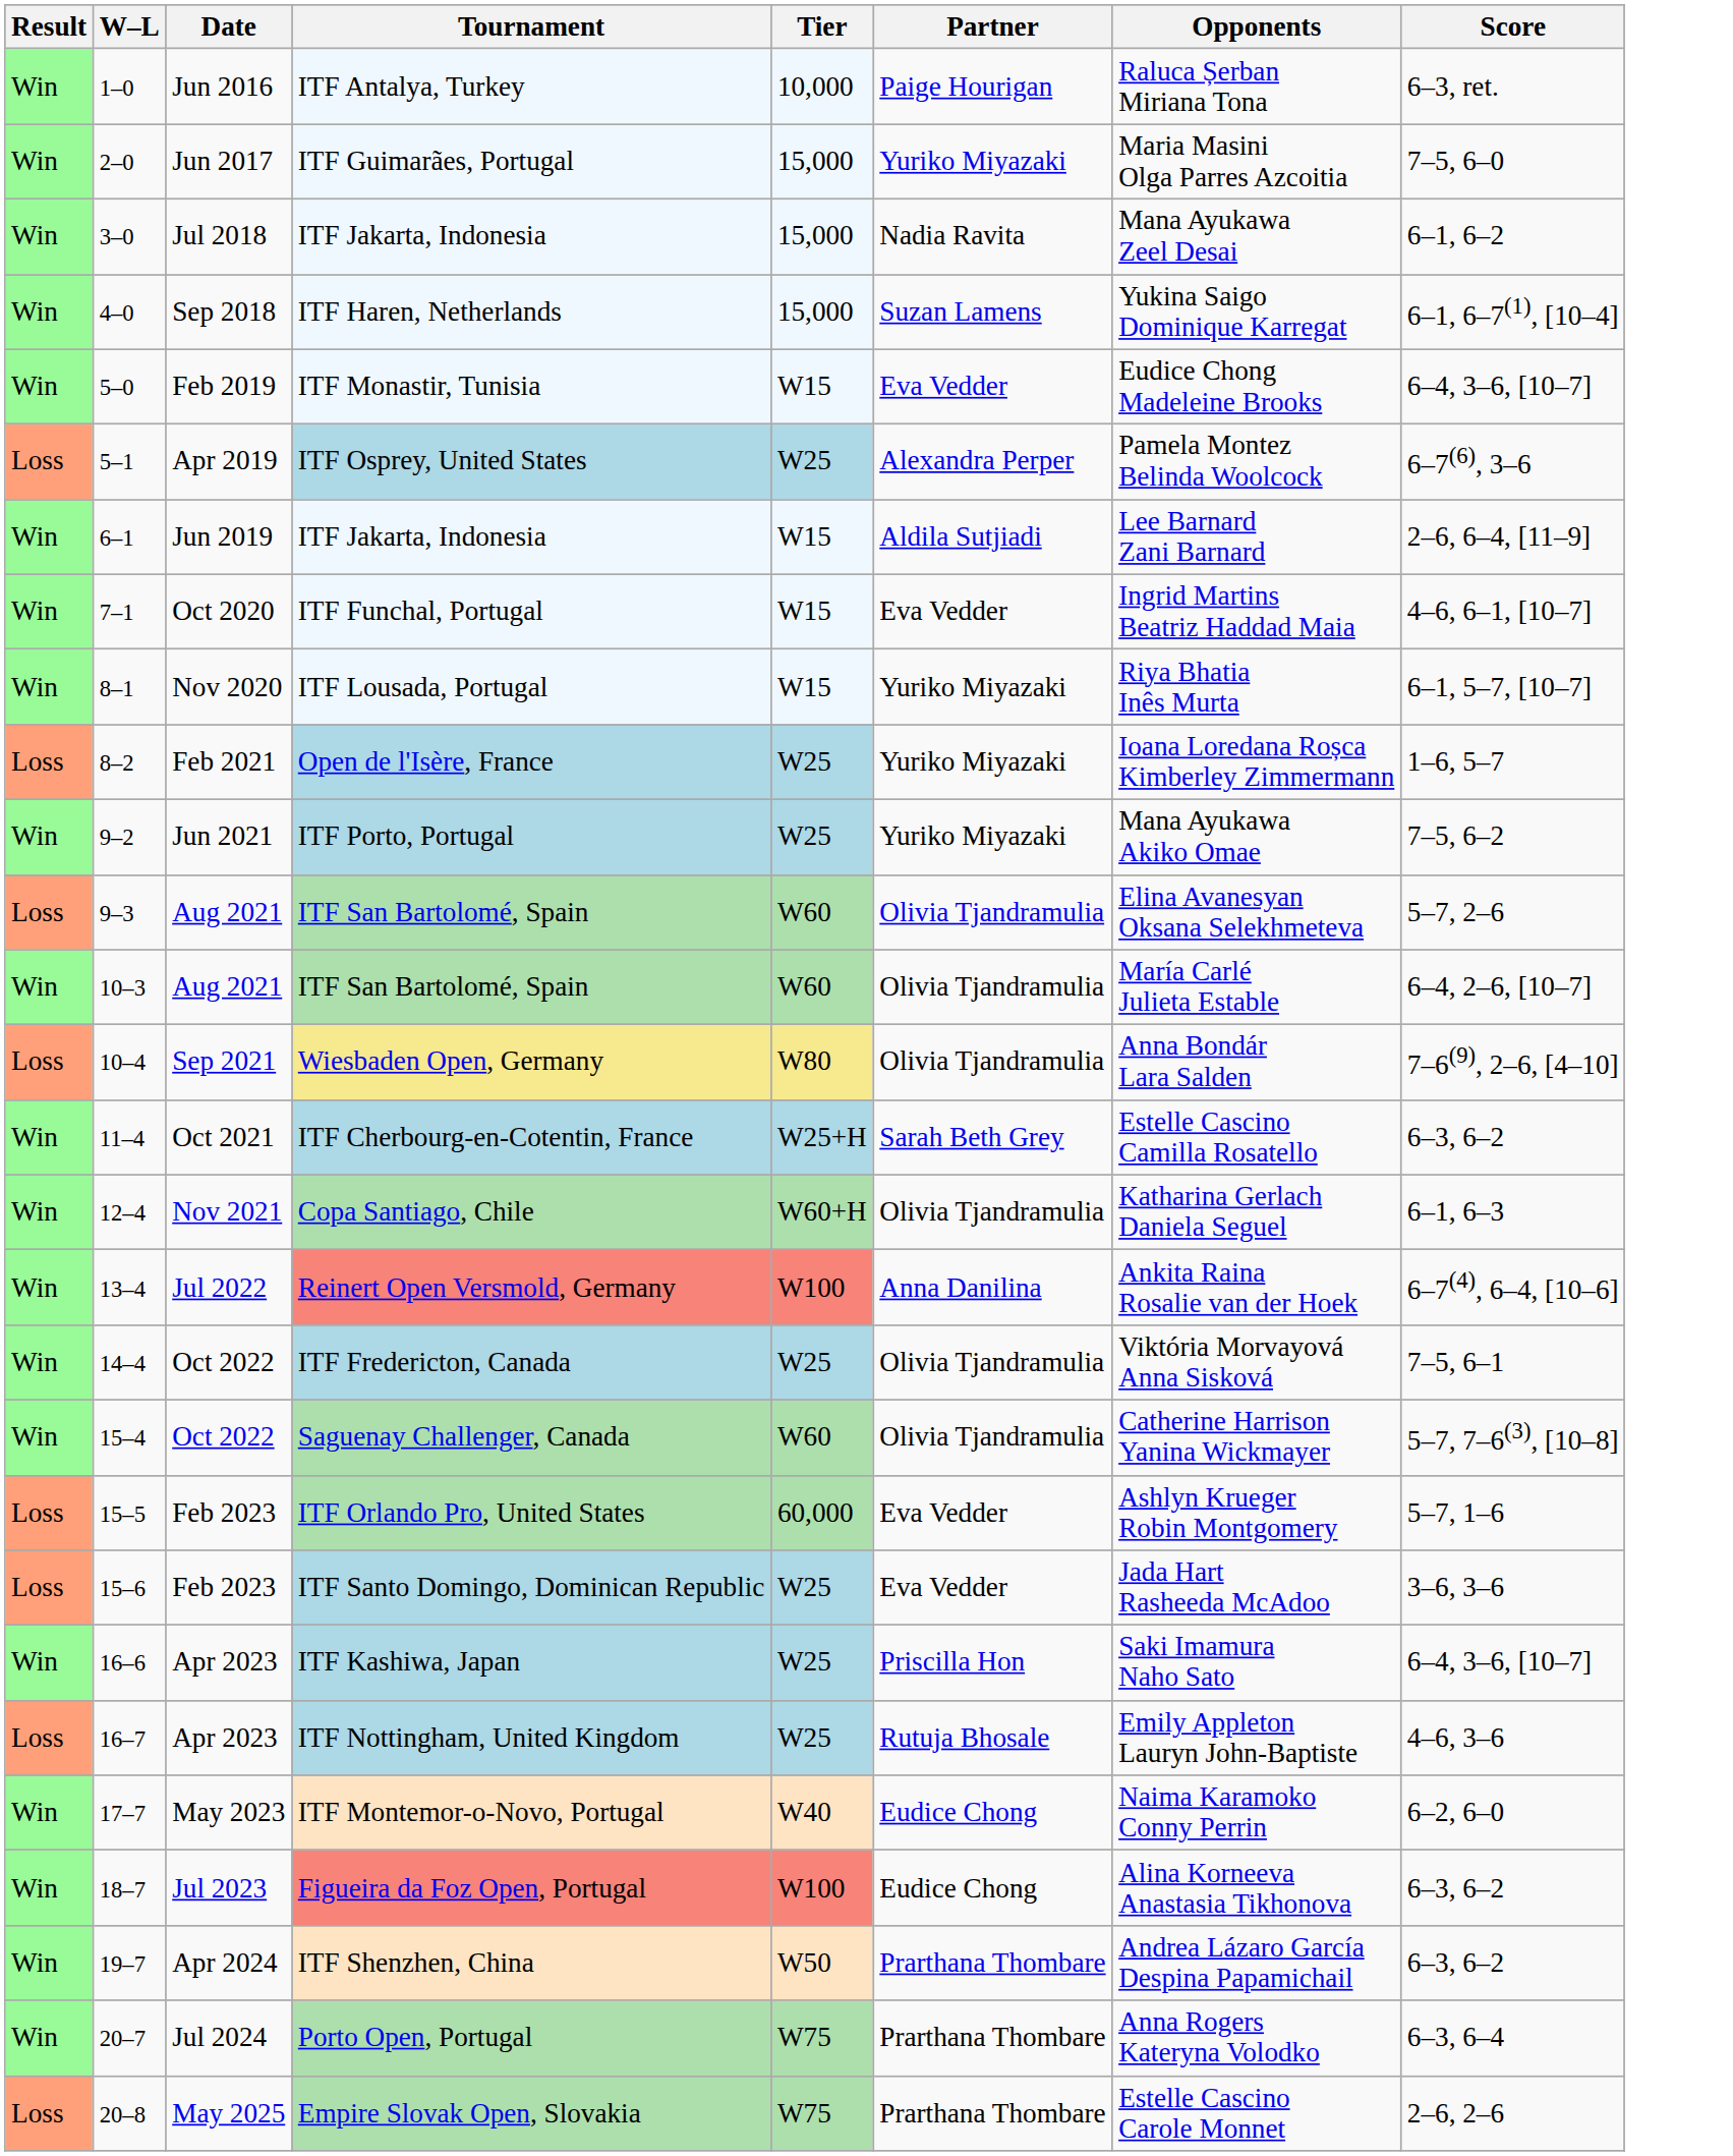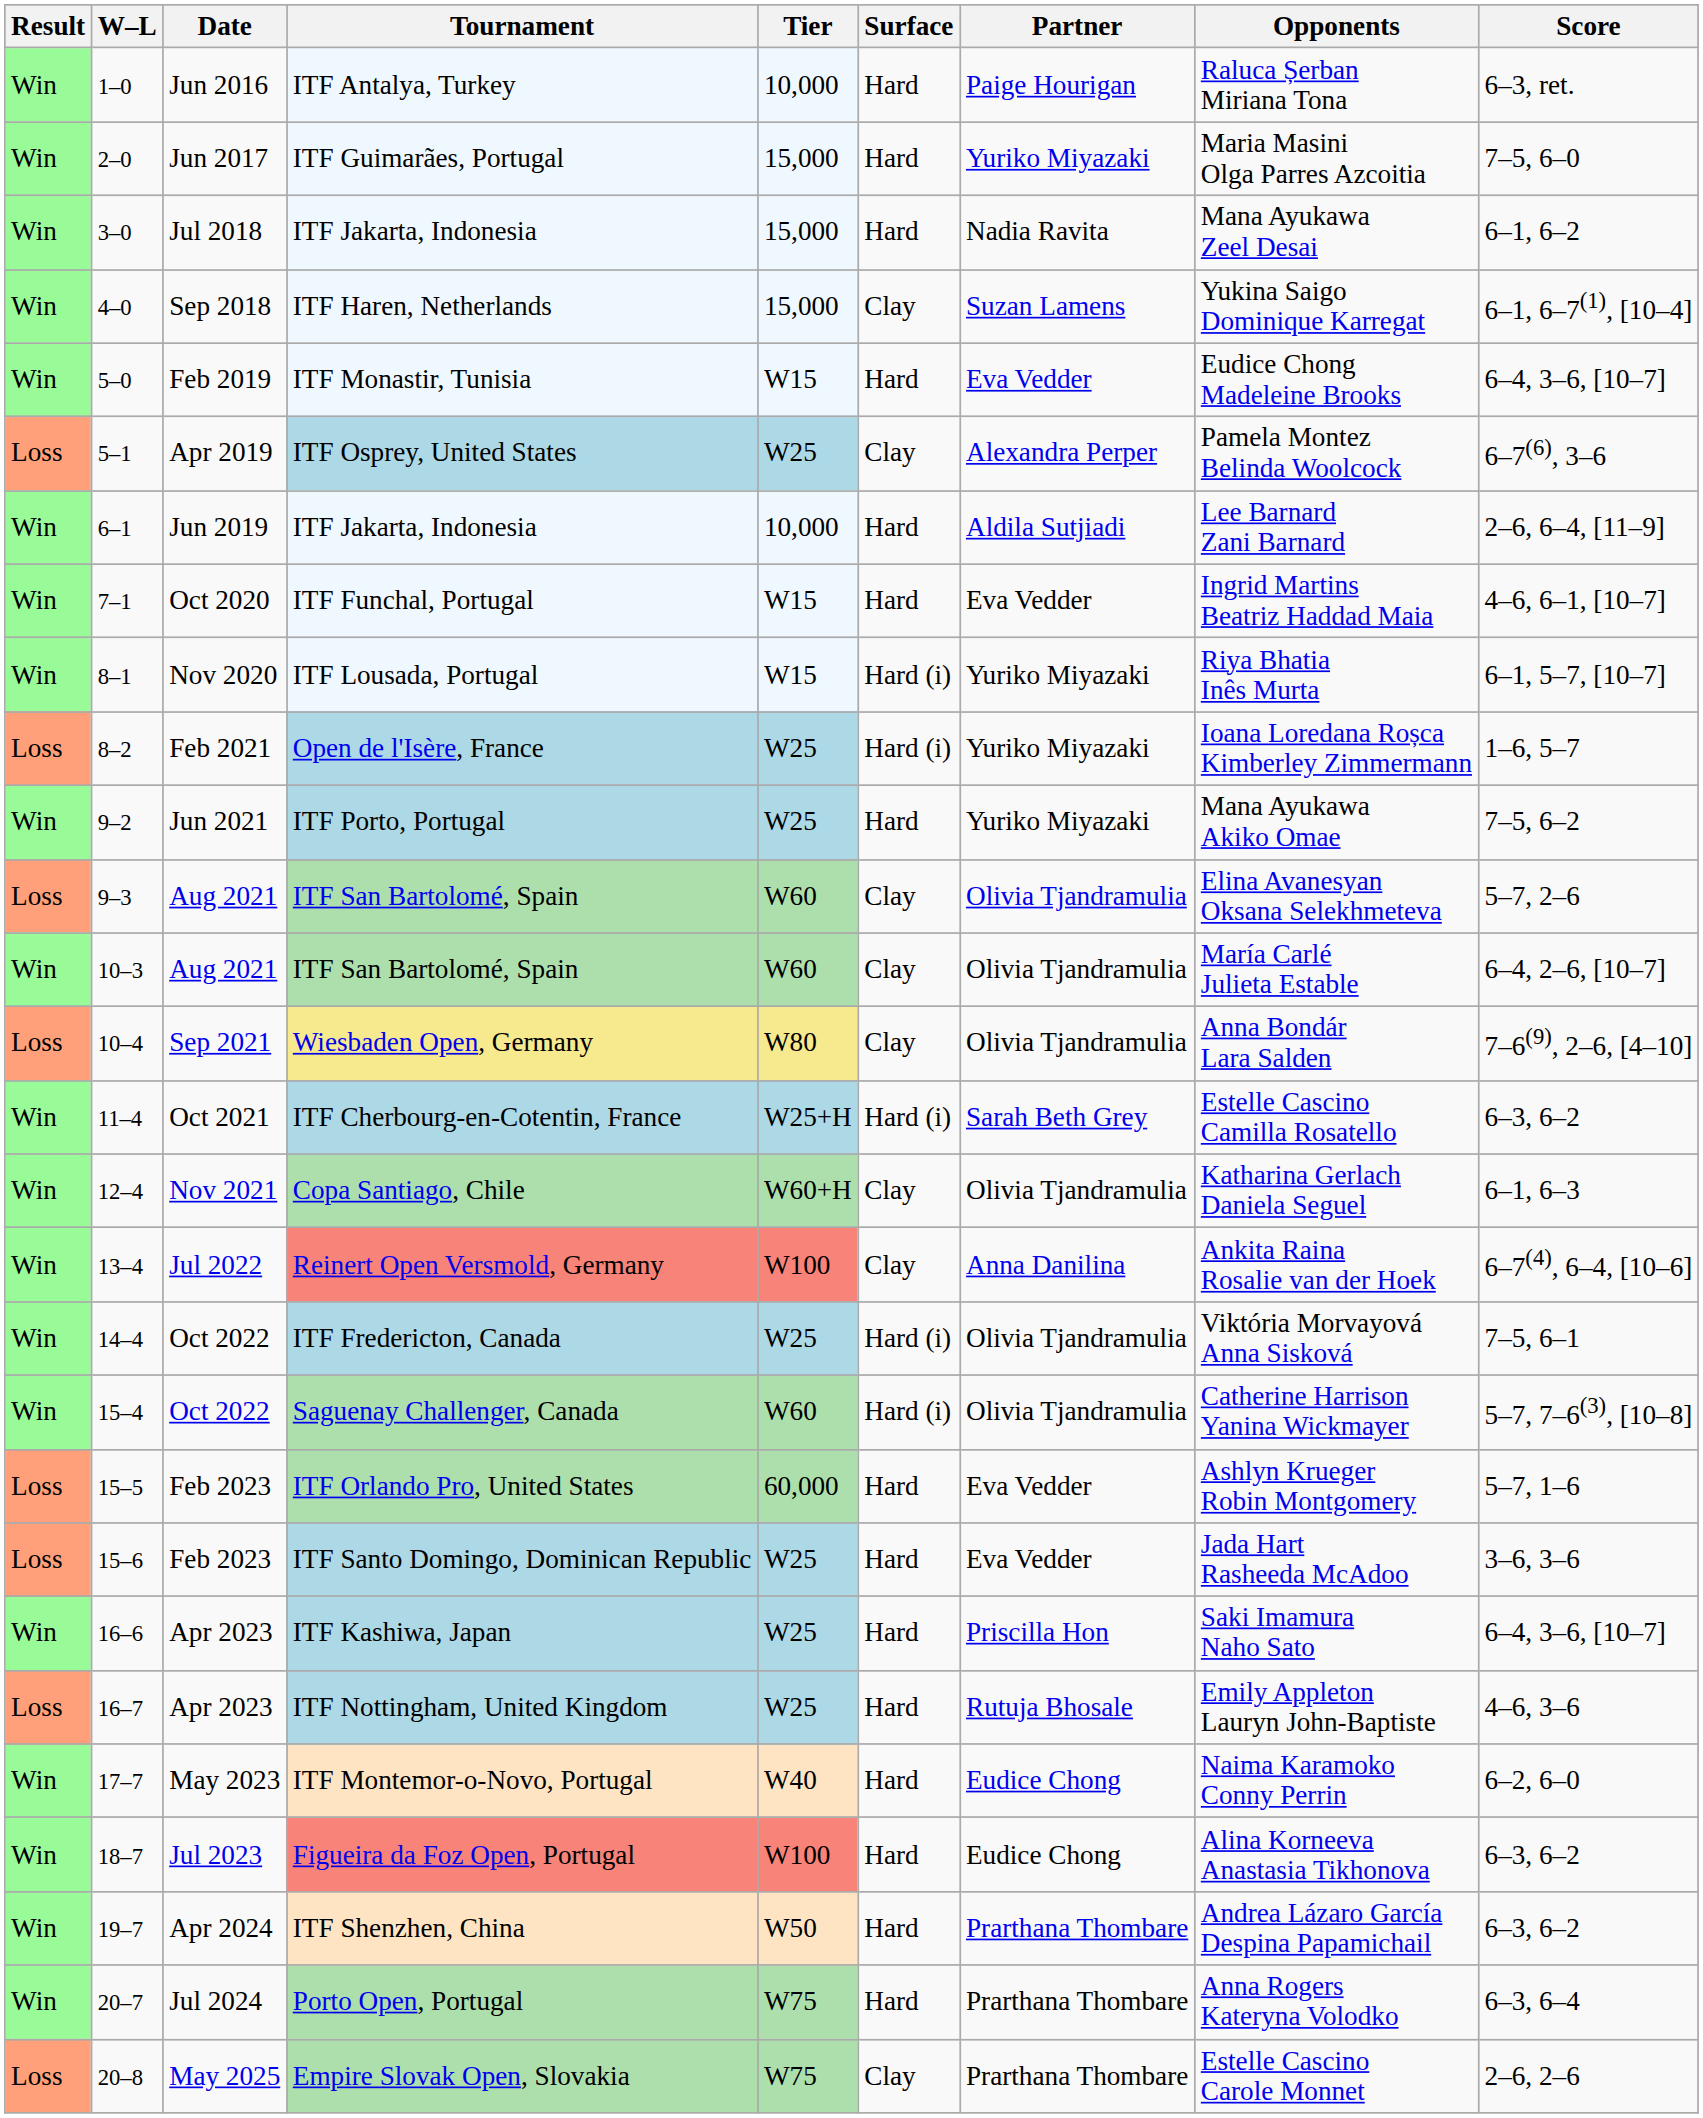+ column: Surface | Hard | Hard | Hard | Clay | Hard | Clay | Hard | Hard | Hard (i) | Hard (i) | Hard | Clay | Clay | Clay | Hard (i) | Clay | Clay | Hard (i) | Hard (i) | Hard | Hard | Hard | Hard | Hard | Hard | Hard | Hard | Clay
6–1 / ITF Jakarta, Indonesia | Tier: W15 -> 10,000
